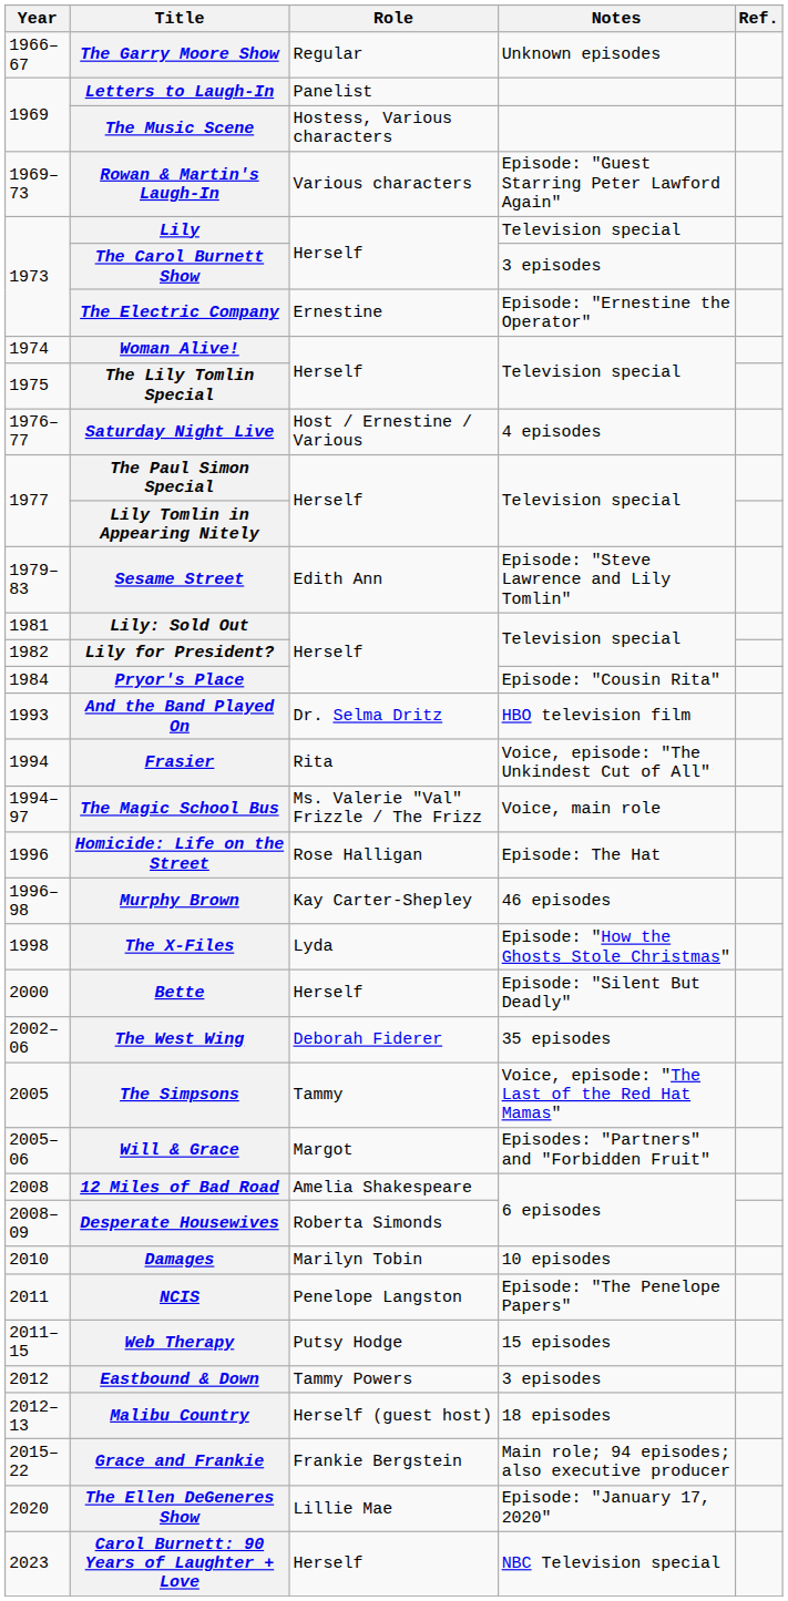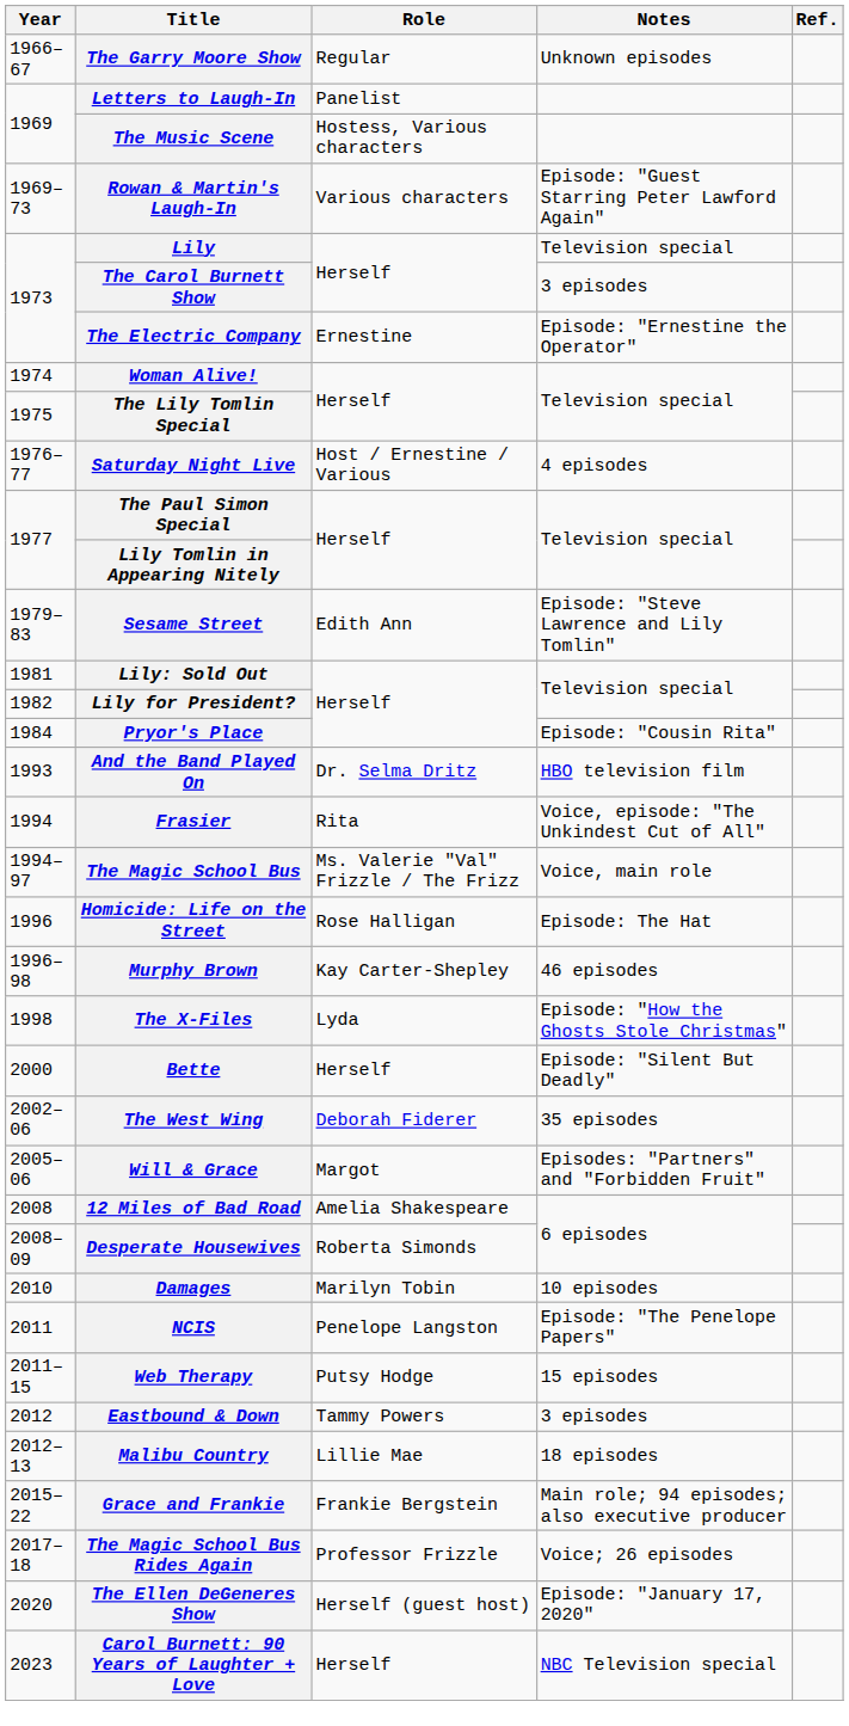- row: 2005 | The Simpsons | Tammy | Voice, episode: "The Last of the Red Hat Mamas"
Malibu Country | Role: Herself (guest host) -> Lillie Mae
+ row: 2017–18 | The Magic School Bus Rides Again | Professor Frizzle | Voice; 26 episodes
The Ellen DeGeneres Show | Role: Lillie Mae -> Herself (guest host)
